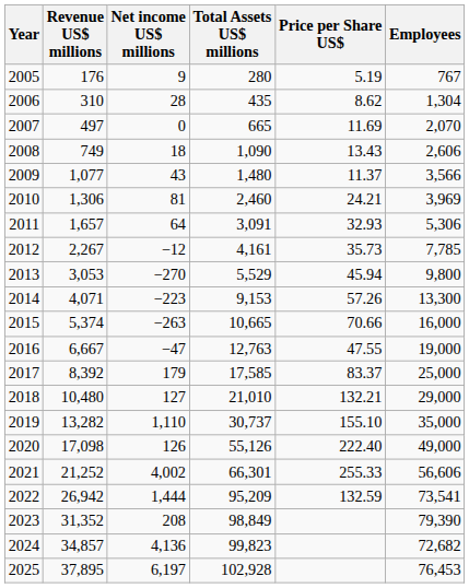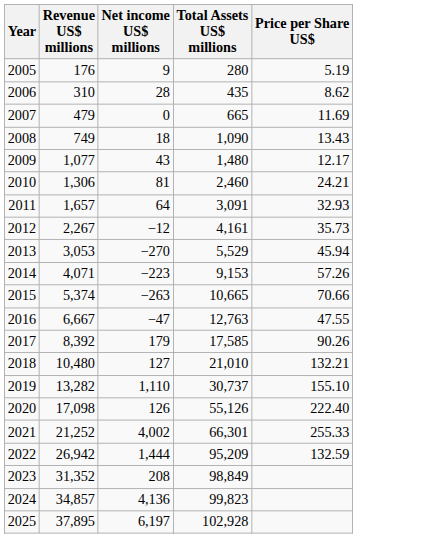- column: Employees | 767 | 1,304 | 2,070 | 2,606 | 3,566 | 3,969 | 5,306 | 7,785 | 9,800 | 13,300 | 16,000 | 19,000 | 25,000 | 29,000 | 35,000 | 49,000 | 56,606 | 73,541 | 79,390 | 72,682 | 76,453
2007 | Revenue US$ millions: 497 -> 479
2009 | Price per Share US$: 11.37 -> 12.17
2017 | Price per Share US$: 83.37 -> 90.26
